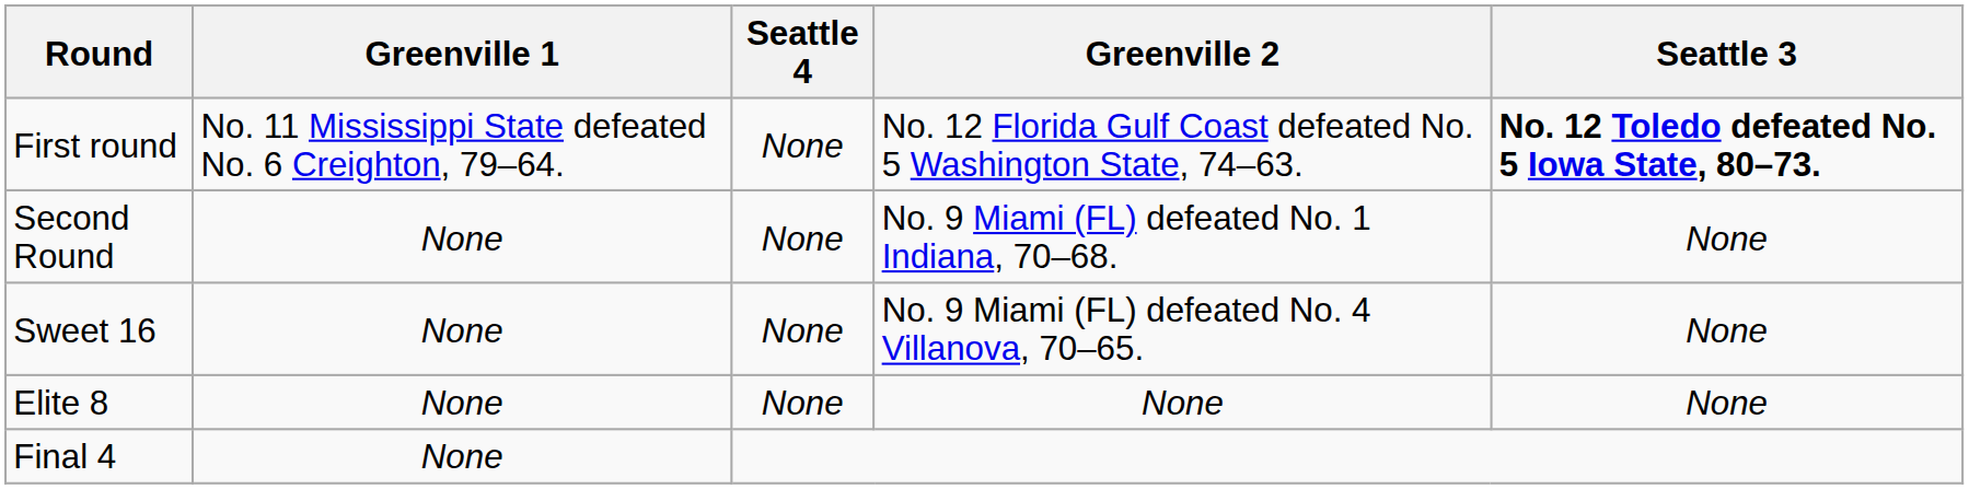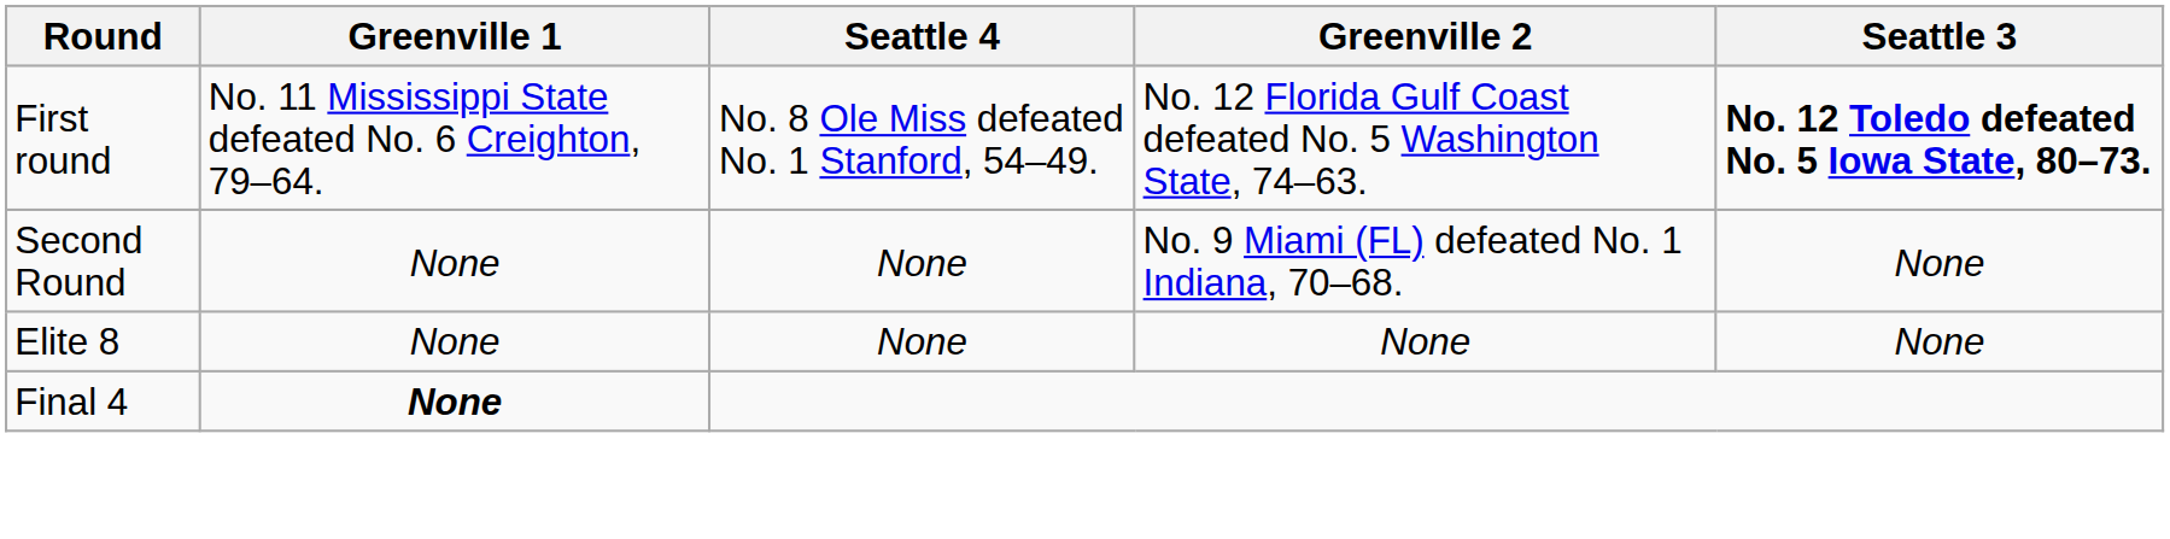First round | Seattle 4: None -> No. 8 Ole Miss defeated No. 1 Stanford, 54–49.
- row: Sweet 16 | None | None | No. 9 Miami (FL) defeated No. 4 Villanova, 70–65. | None
Final 4 | Greenville 1: normal -> bold
